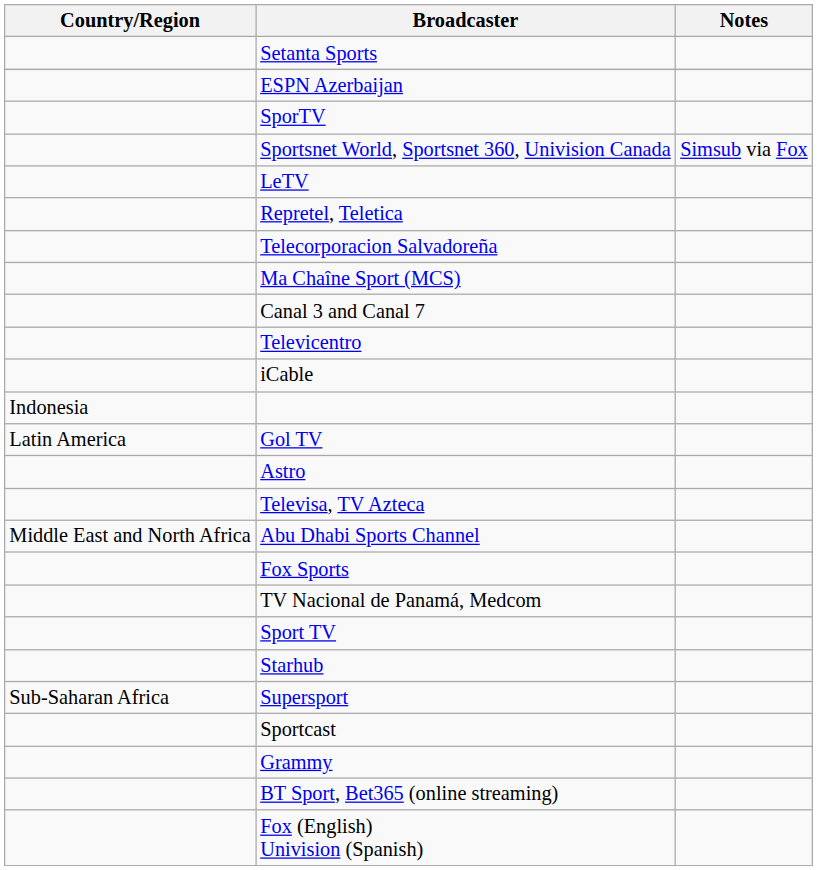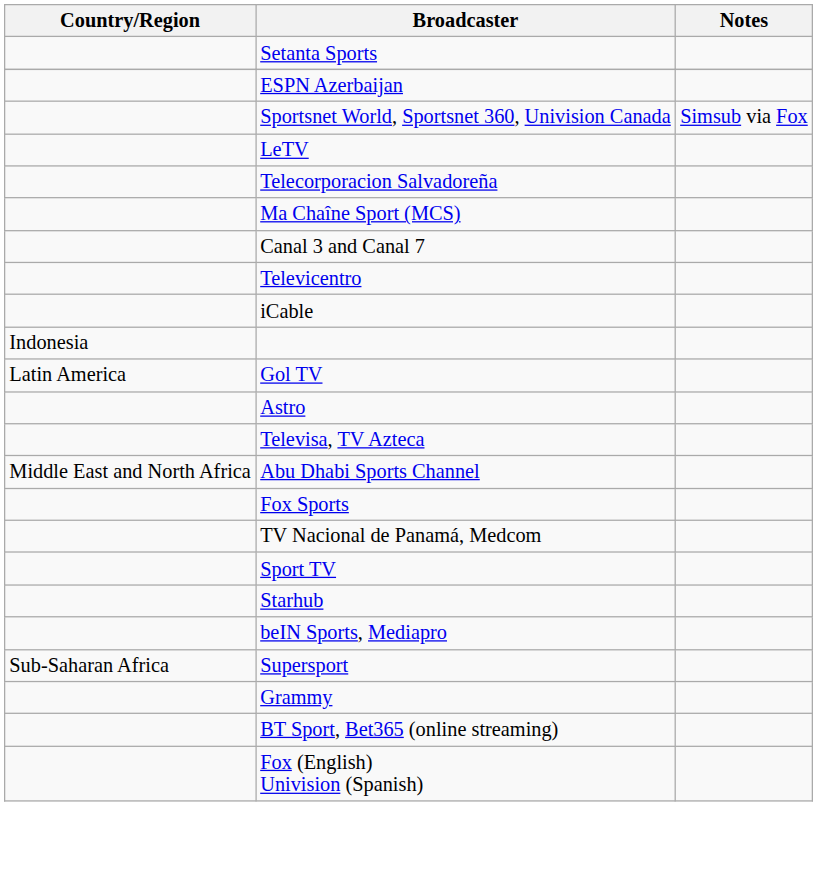- row: SporTV
- row: Repretel, Teletica
+ row: beIN Sports, Mediapro
- row: Sportcast
